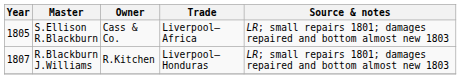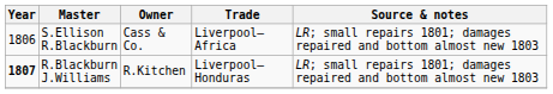S.Ellison R.Blackburn | Year: 1805 -> 1806
R.Blackburn J.Williams | Year: normal -> bold
